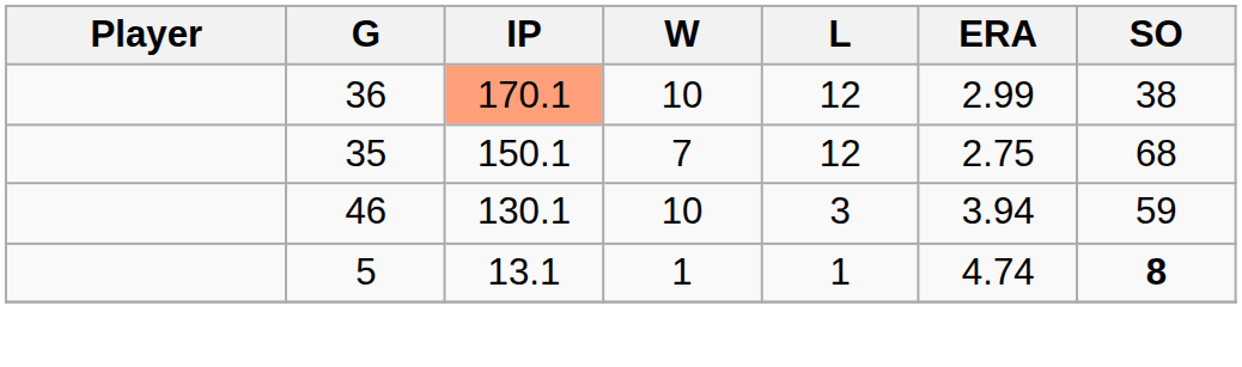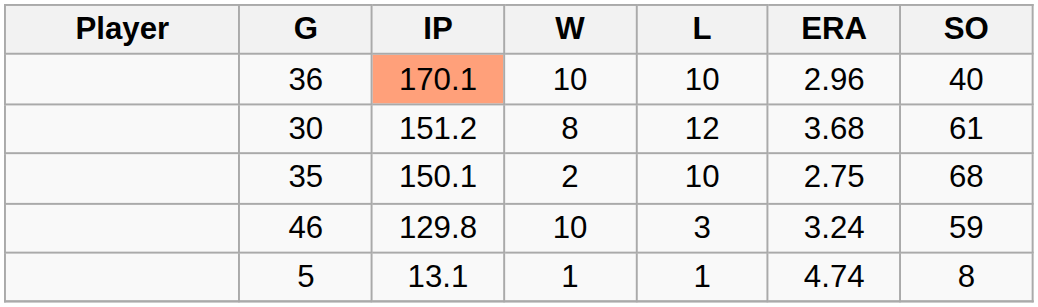36 | L: 12 -> 10
36 | ERA: 2.99 -> 2.96
36 | SO: 38 -> 40
+ row: 30 | 151.2 | 8 | 12 | 3.68 | 61
35 | W: 7 -> 2
35 | L: 12 -> 10
46 | IP: 130.1 -> 129.8
46 | ERA: 3.94 -> 3.24
5 | SO: bold -> normal
